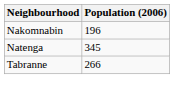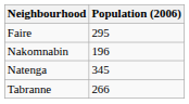+ row: Faire | 295
